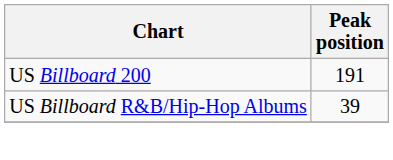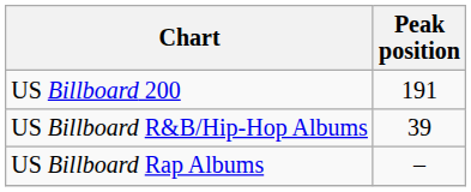+ row: US Billboard Rap Albums | –
